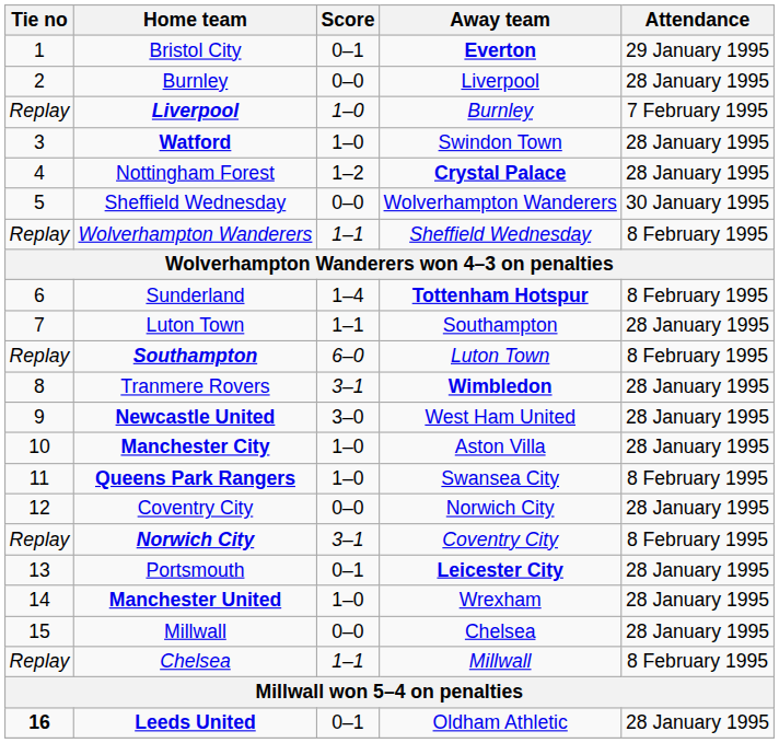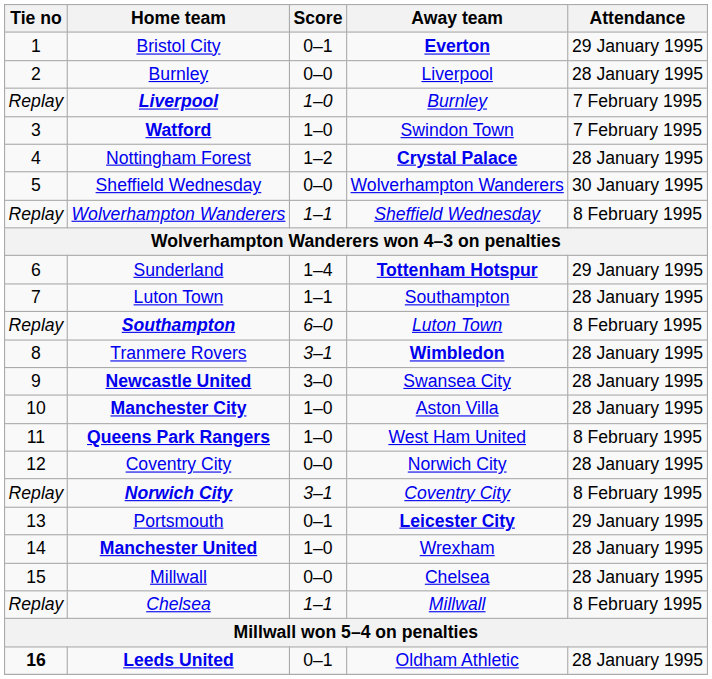Watford | Attendance: 28 January 1995 -> 7 February 1995
Sunderland | Attendance: 8 February 1995 -> 29 January 1995
Newcastle United | Away team: West Ham United -> Swansea City
Queens Park Rangers | Away team: Swansea City -> West Ham United
Portsmouth | Attendance: 28 January 1995 -> 29 January 1995
